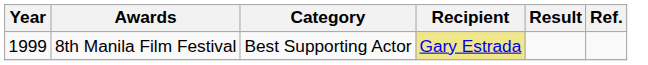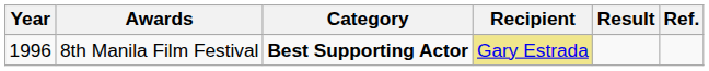8th Manila Film Festival | Year: 1999 -> 1996
8th Manila Film Festival | Category: normal -> bold
